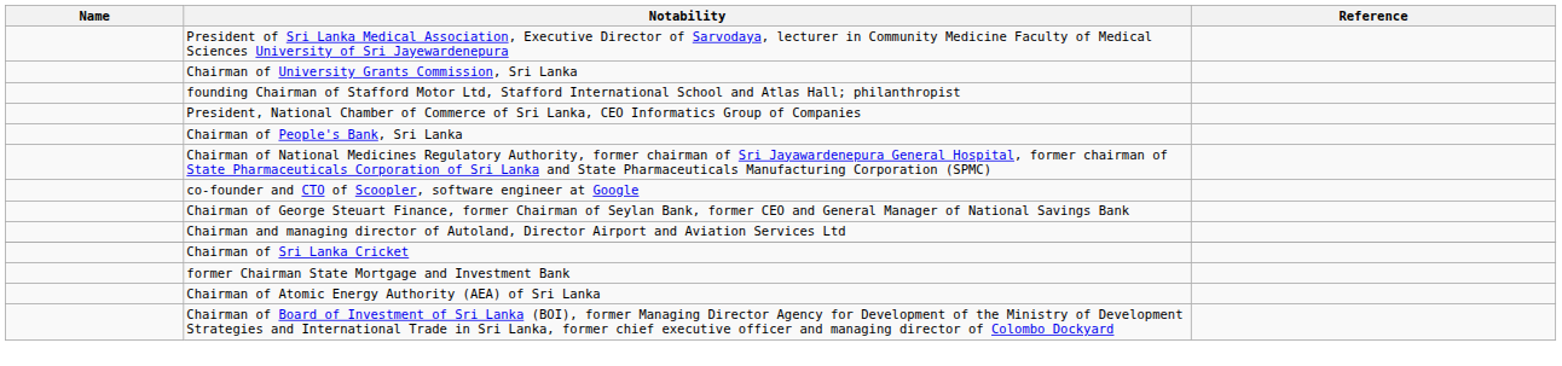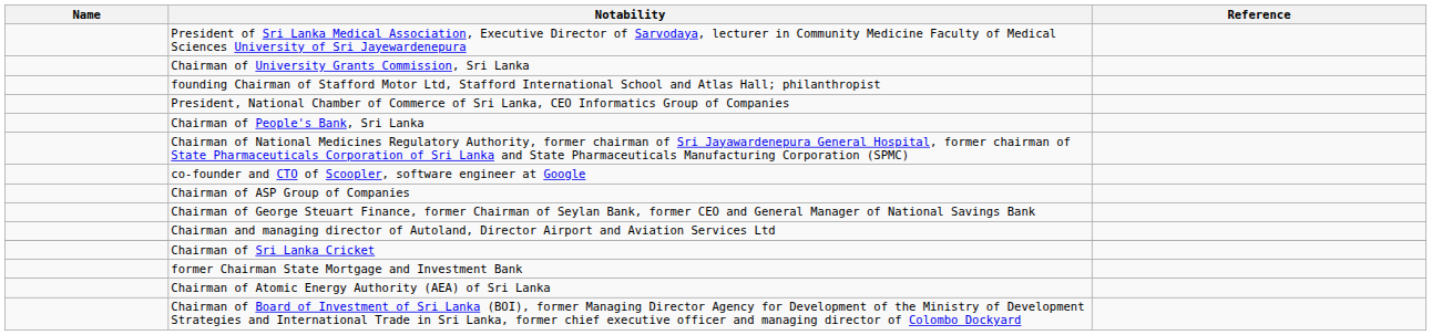+ row: Chairman of ASP Group of Companies
